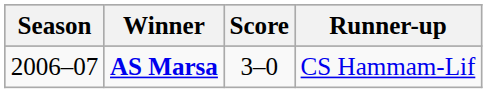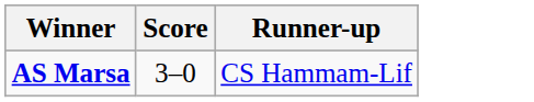- column: Season | 2006–07
